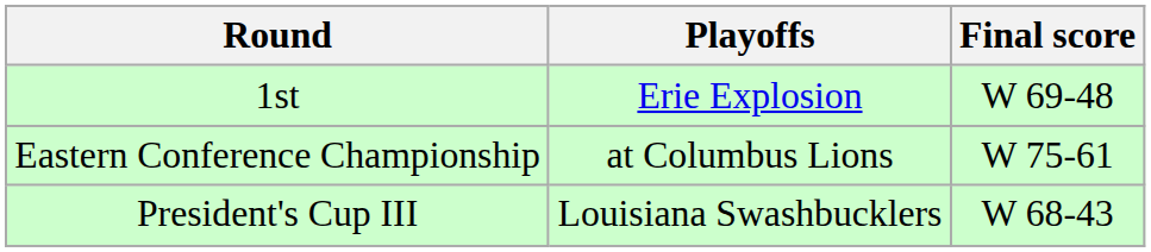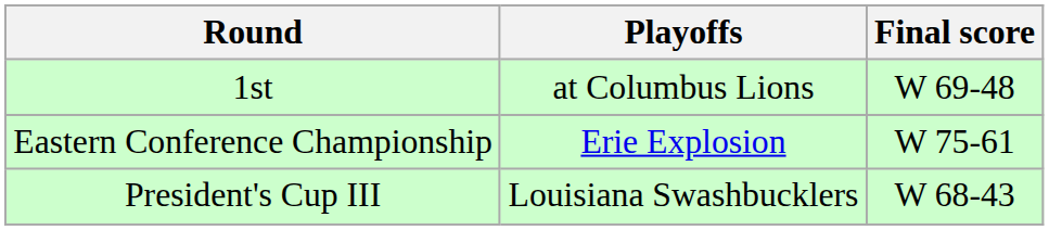1st | Playoffs: Erie Explosion -> at Columbus Lions
Eastern Conference Championship | Playoffs: at Columbus Lions -> Erie Explosion
